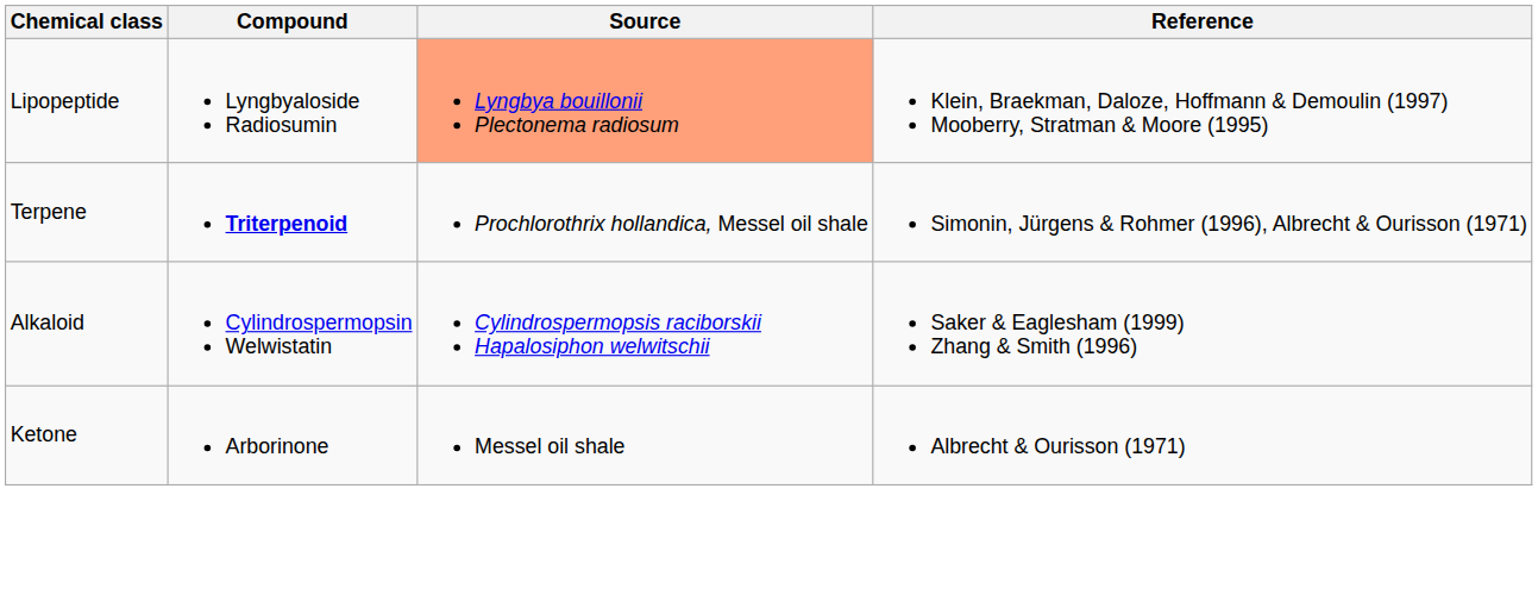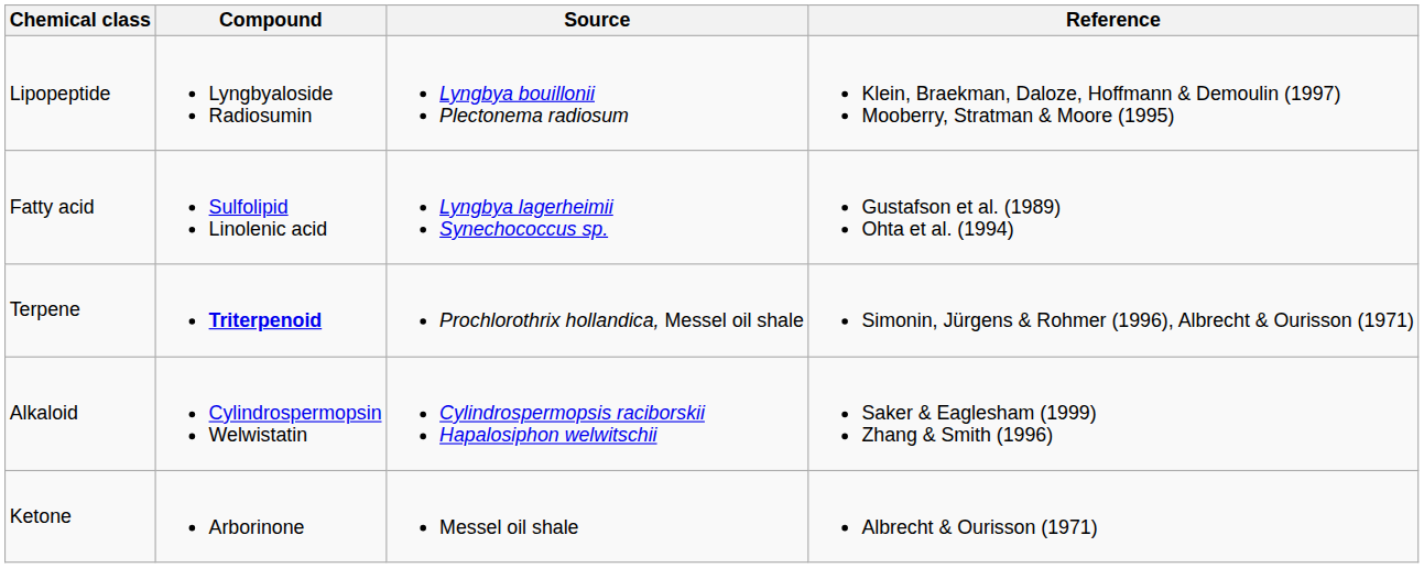Lipopeptide | Source: lightsalmon background -> no background
+ row: Fatty acid | Sulfolipid Linolenic acid | Lyngbya lagerheimii Synechococcus sp. | Gustafson et al. (1989) Ohta et al. (1994)
